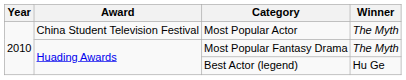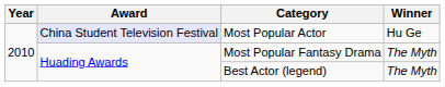Most Popular Actor | Award: no background -> lavender background
Most Popular Actor | Winner: The Myth -> Hu Ge
Best Actor (legend) | Winner: Hu Ge -> The Myth
